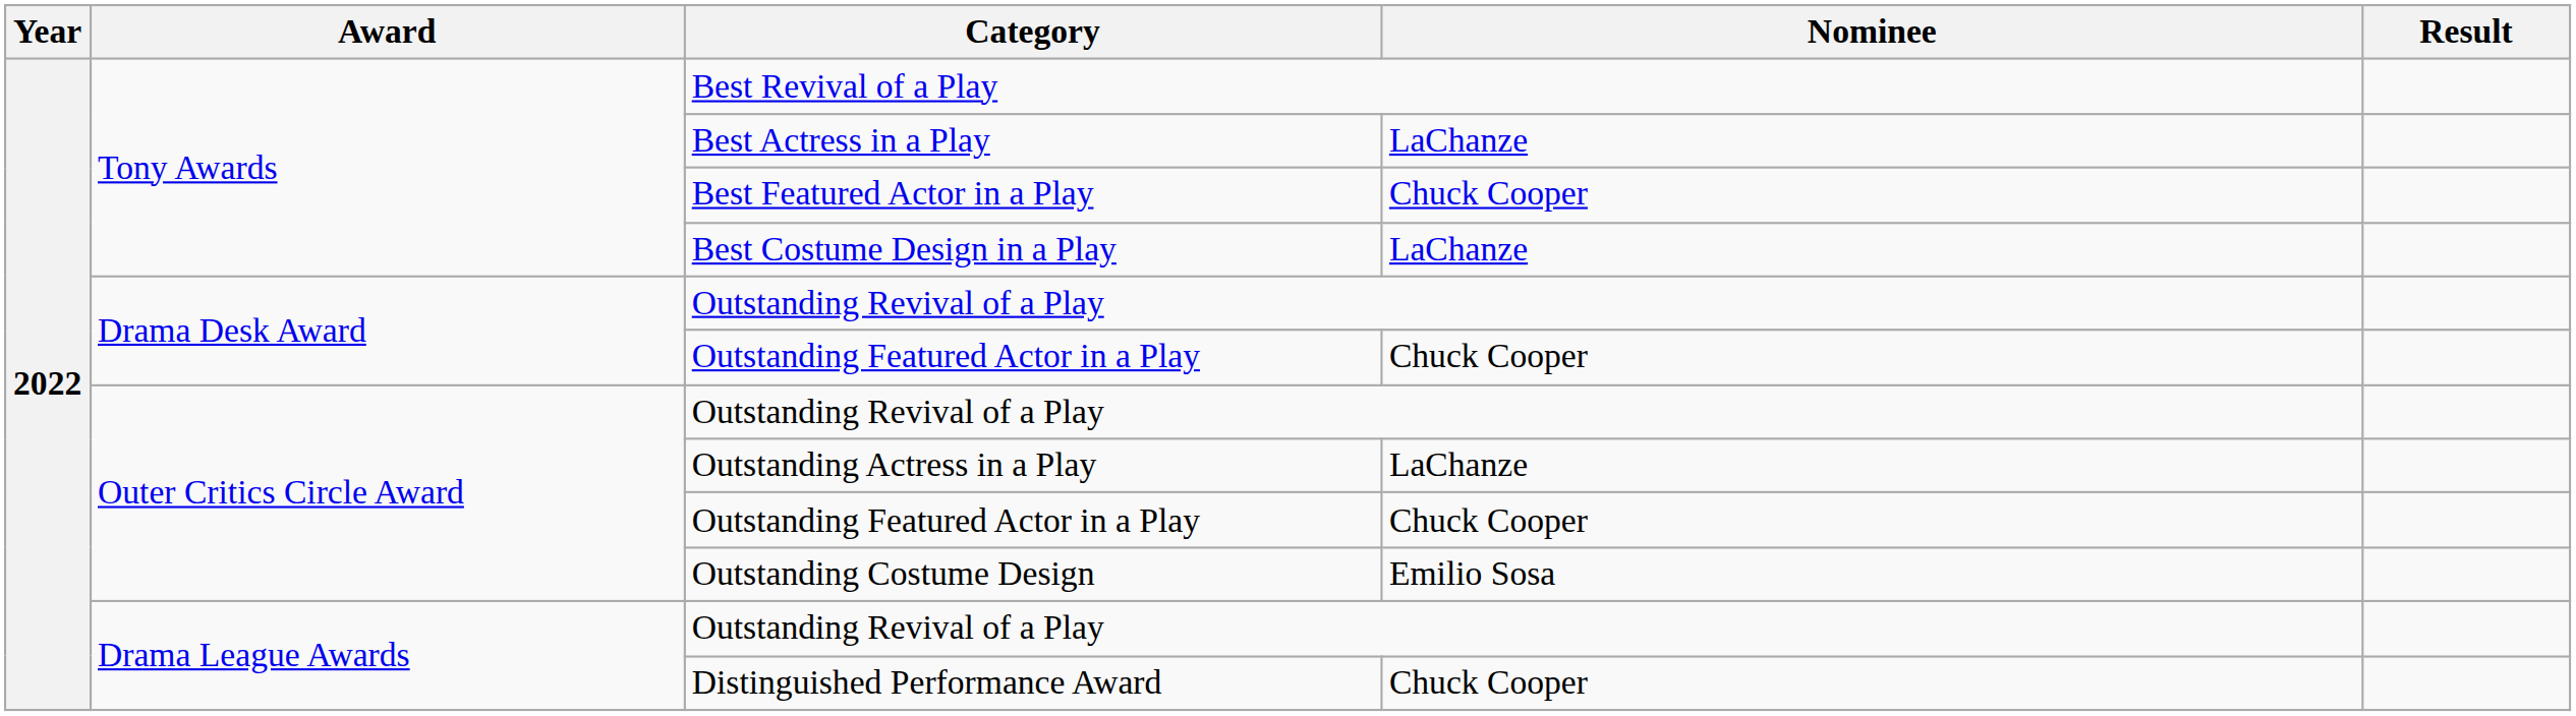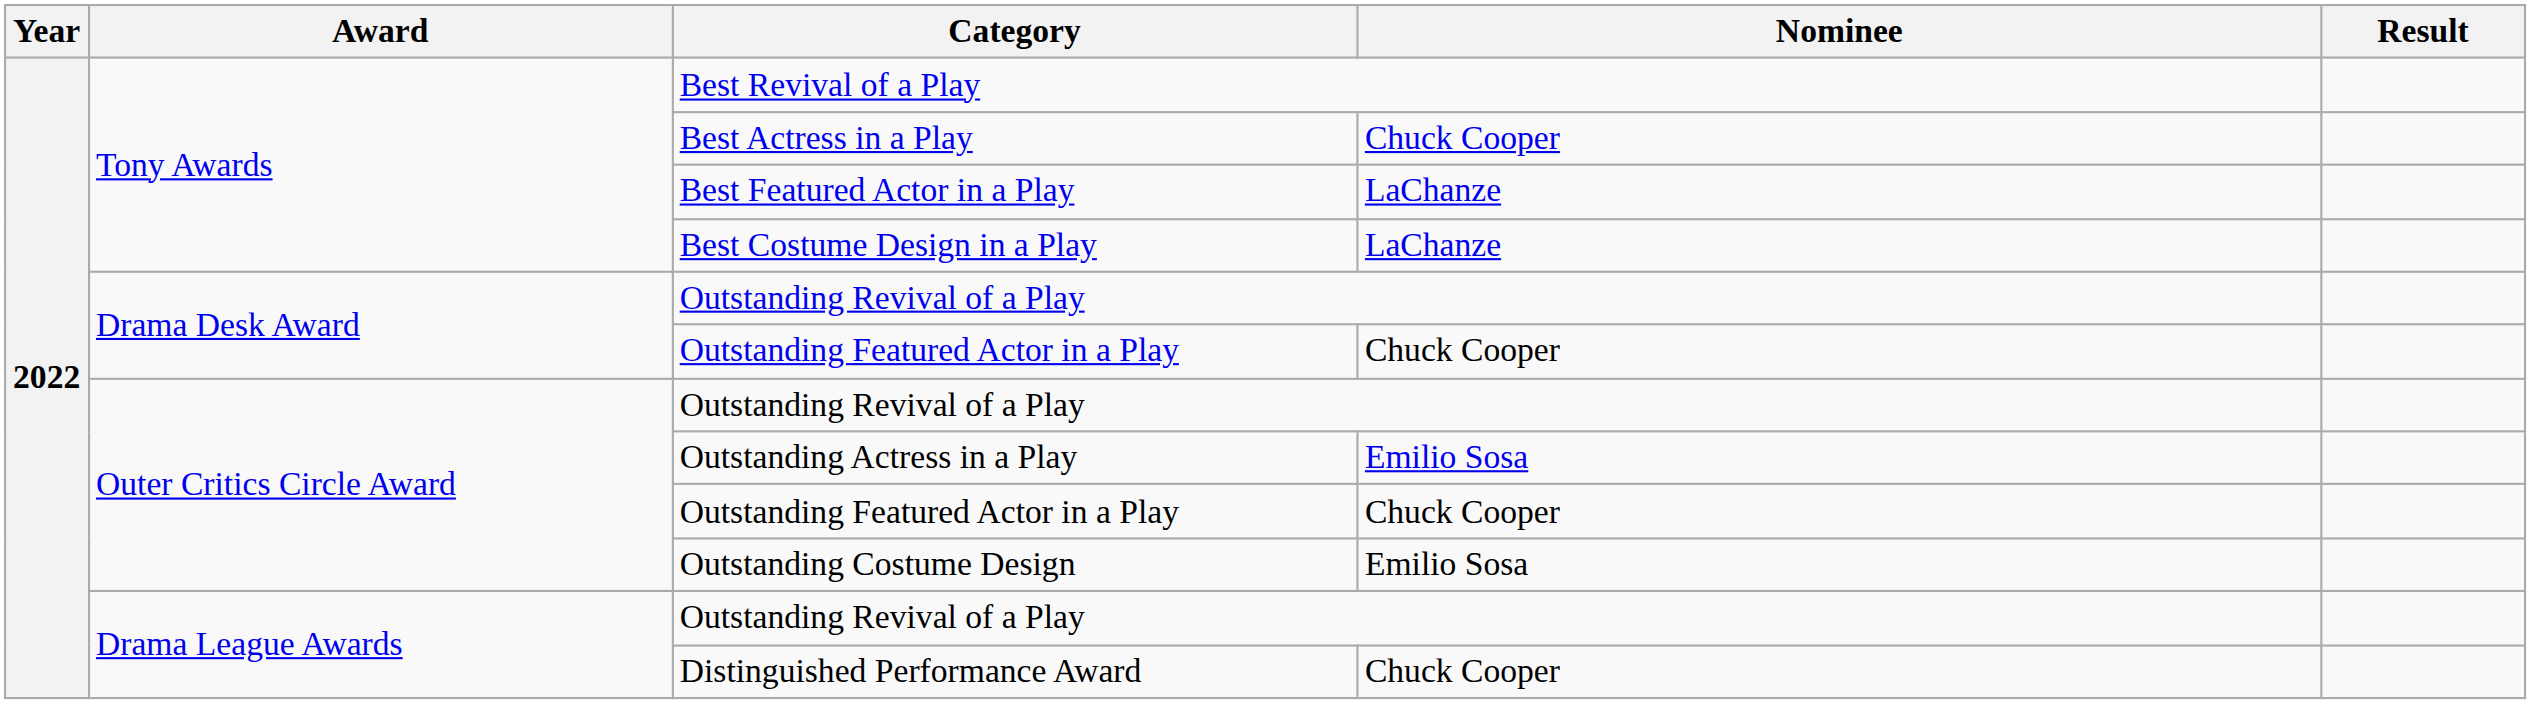Best Actress in a Play | Nominee: LaChanze -> Chuck Cooper
Best Featured Actor in a Play | Nominee: Chuck Cooper -> LaChanze
Outstanding Actress in a Play | Nominee: LaChanze -> Emilio Sosa
